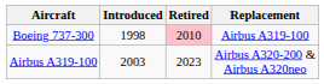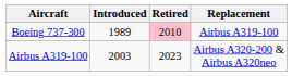Boeing 737-300 | Introduced: 1998 -> 1989
